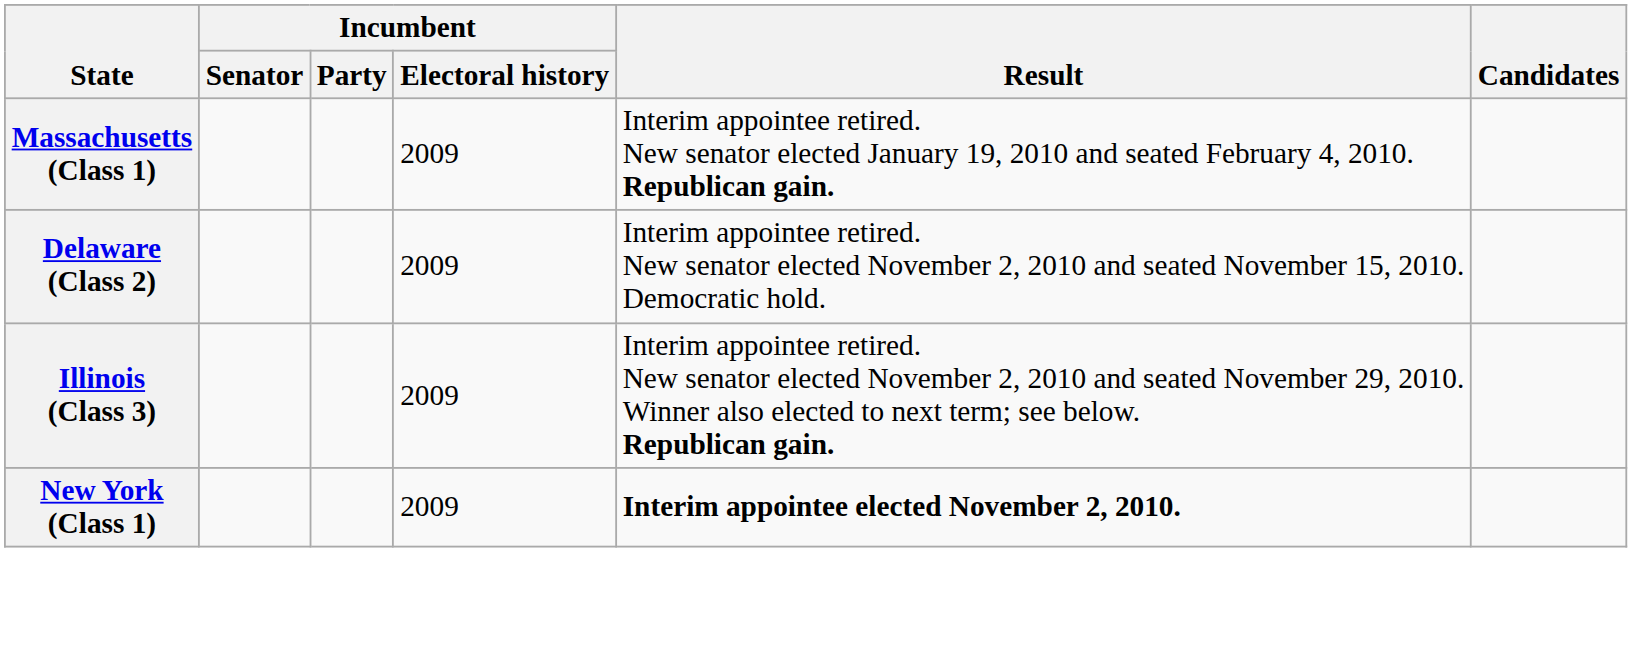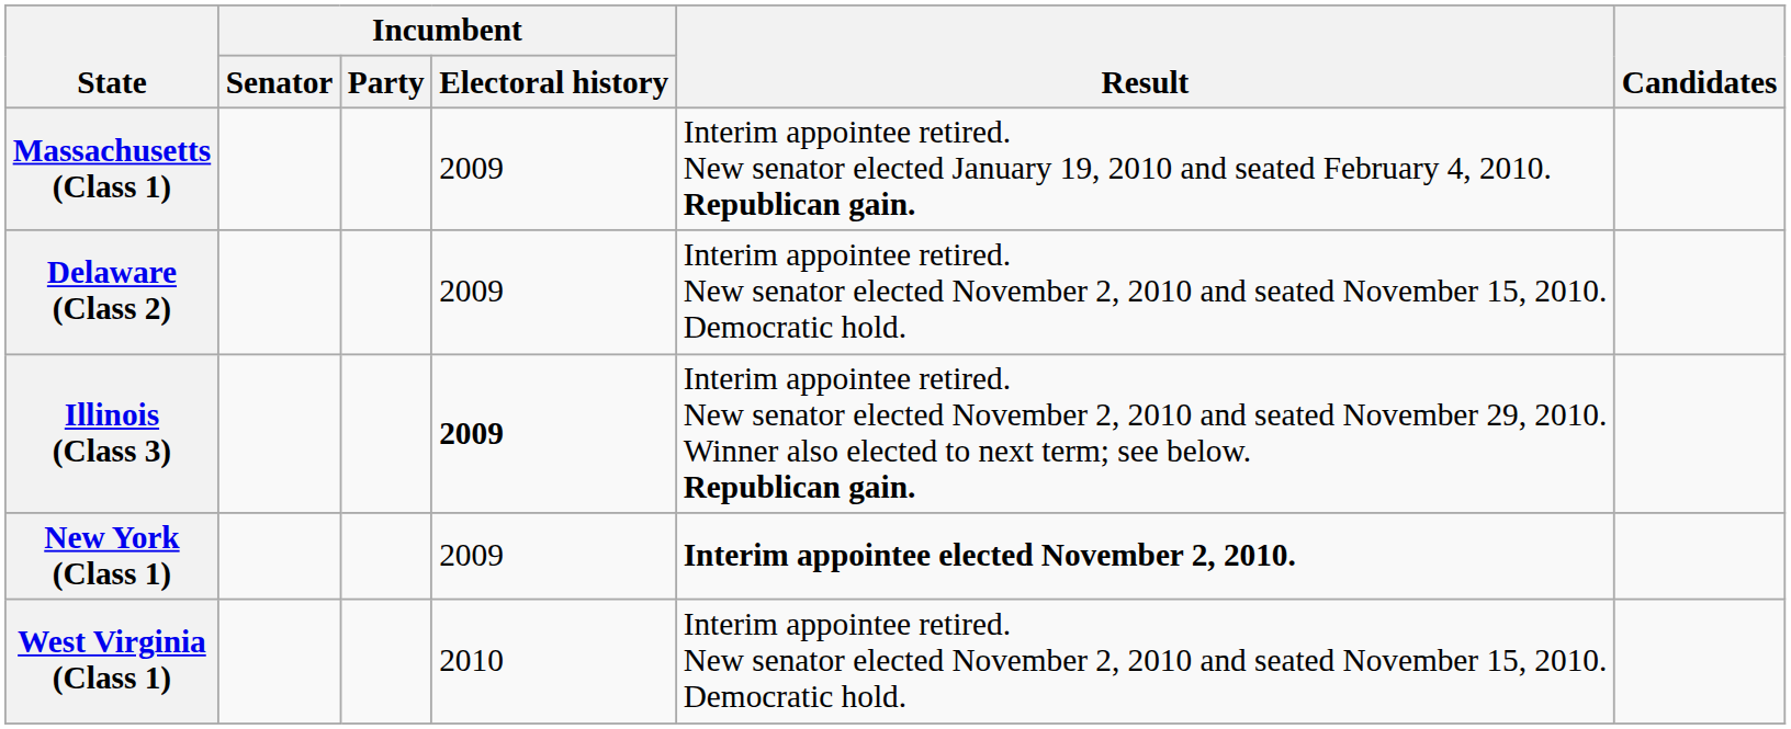Illinois (Class 3) | Incumbent / Electoral history: normal -> bold
+ row: West Virginia (Class 1) | 2010 | Interim appointee retired. New senator elected November 2, 2010 and seated November 15, 2010. Democratic hold.
